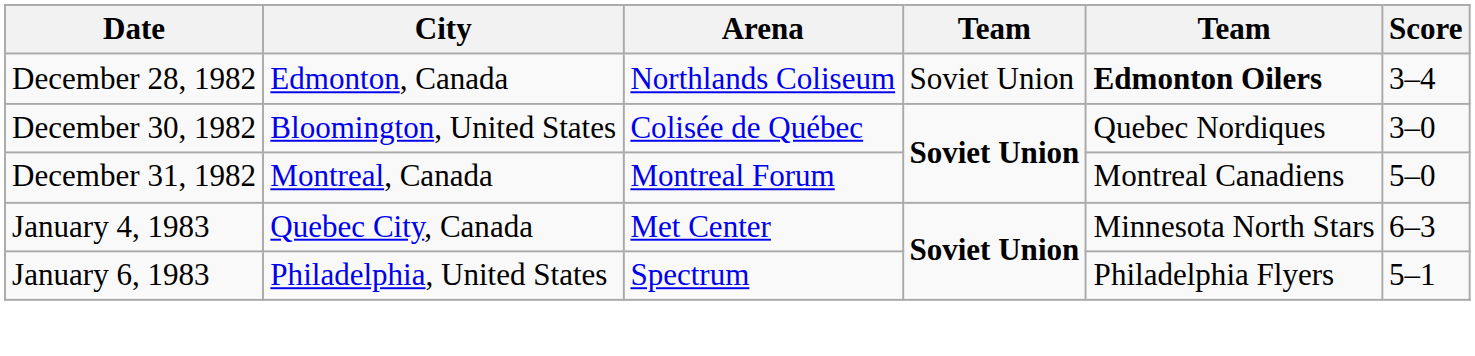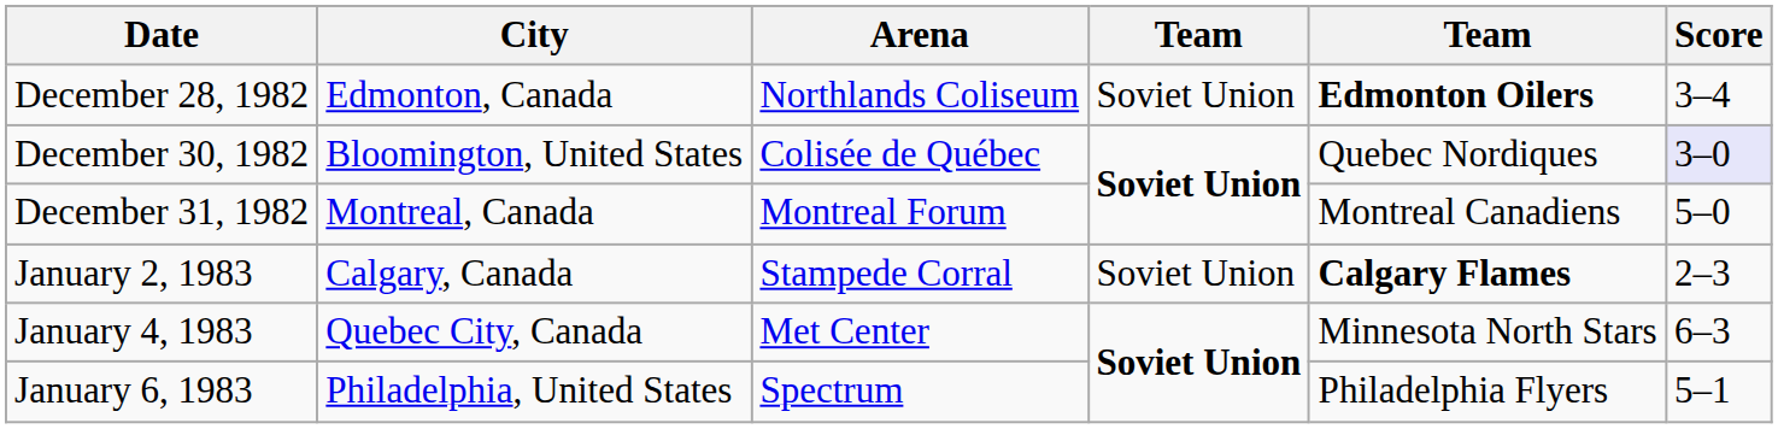December 30, 1982 | Score: no background -> lavender background
+ row: January 2, 1983 | Calgary, Canada | Stampede Corral | Soviet Union | Calgary Flames | 2–3
